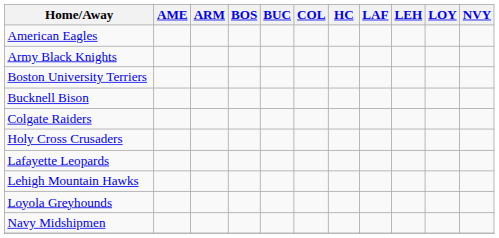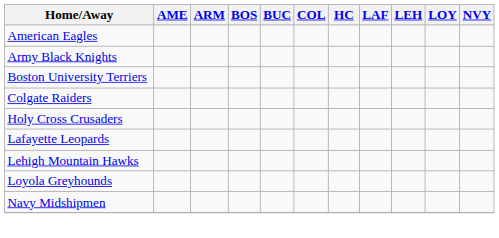- row: Bucknell Bison
